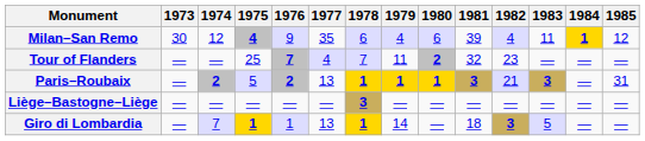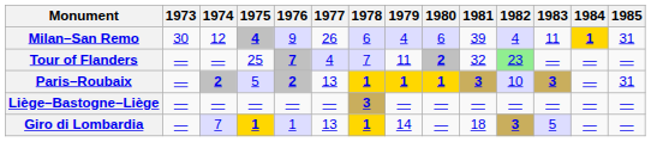Milan–San Remo | 1977: 35 -> 26
Milan–San Remo | 1985: 12 -> 31
Tour of Flanders | 1982: no background -> lightgreen background
Paris–Roubaix | 1982: 21 -> 10
